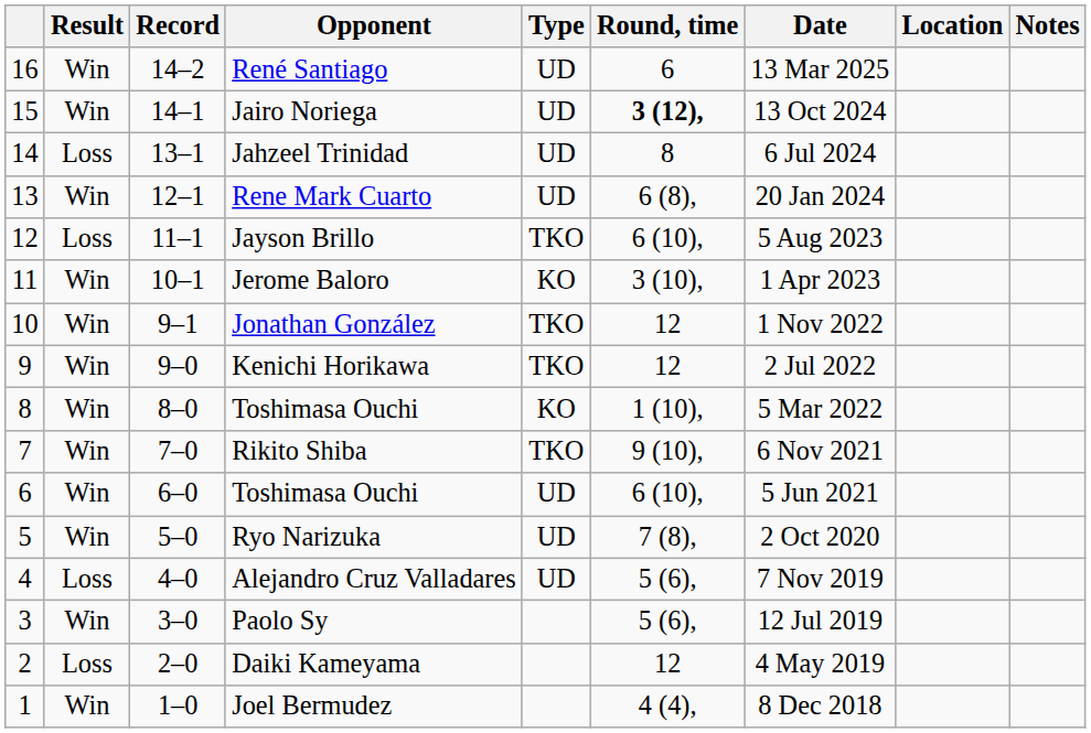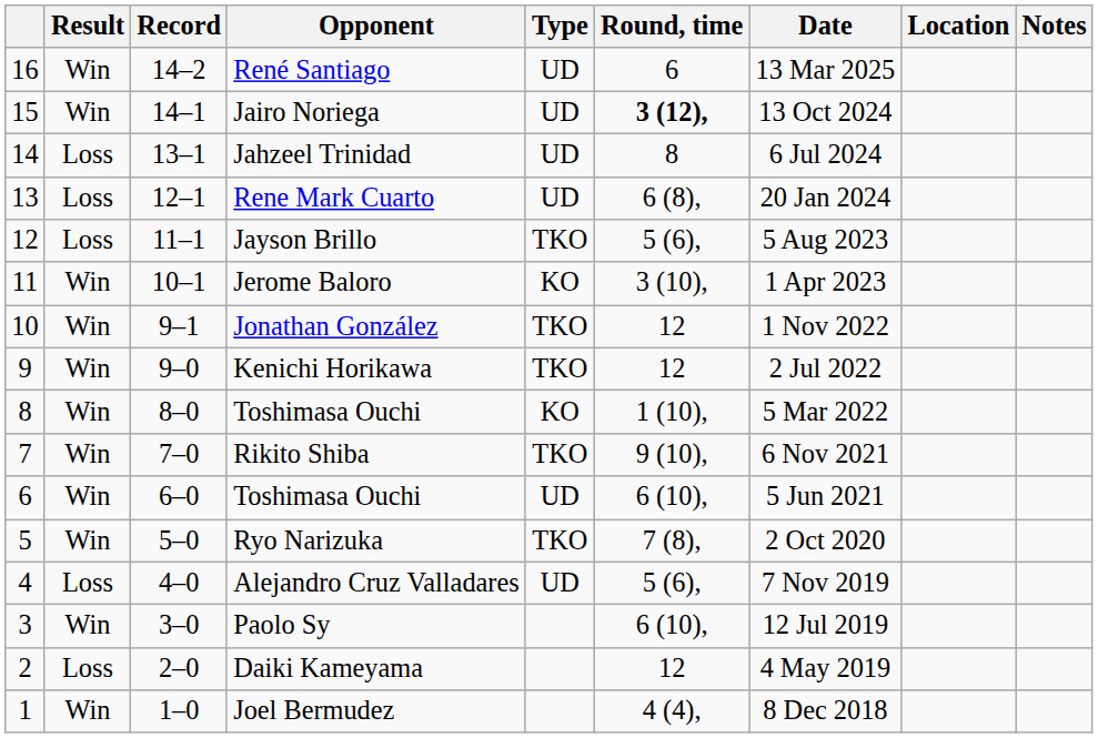Rene Mark Cuarto | Result: Win -> Loss
Jayson Brillo | Round, time: 6 (10), -> 5 (6),
Ryo Narizuka | Type: UD -> TKO
Paolo Sy | Round, time: 5 (6), -> 6 (10),
